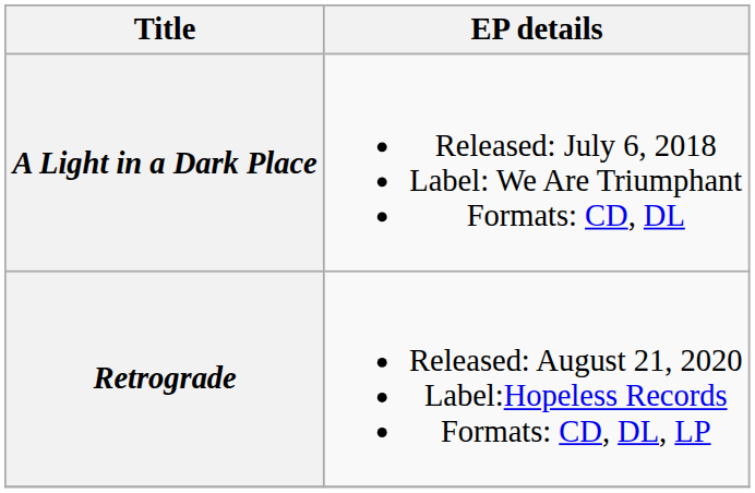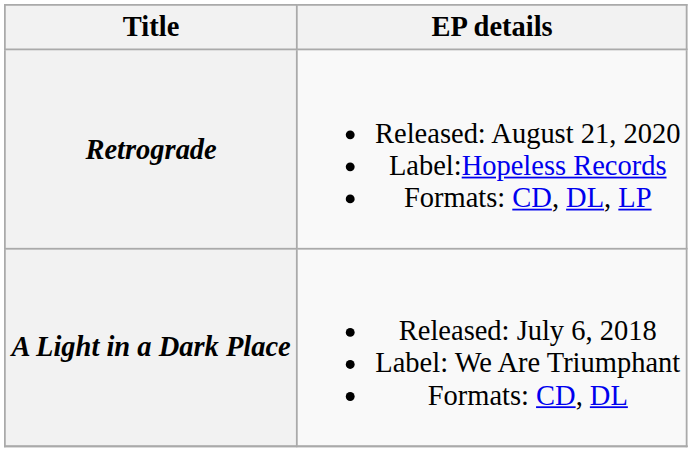rows swapped: A Light in a Dark Place <-> Retrograde
